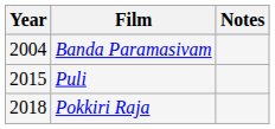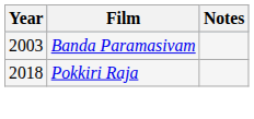Banda Paramasivam | Year: 2004 -> 2003
- row: 2015 | Puli
